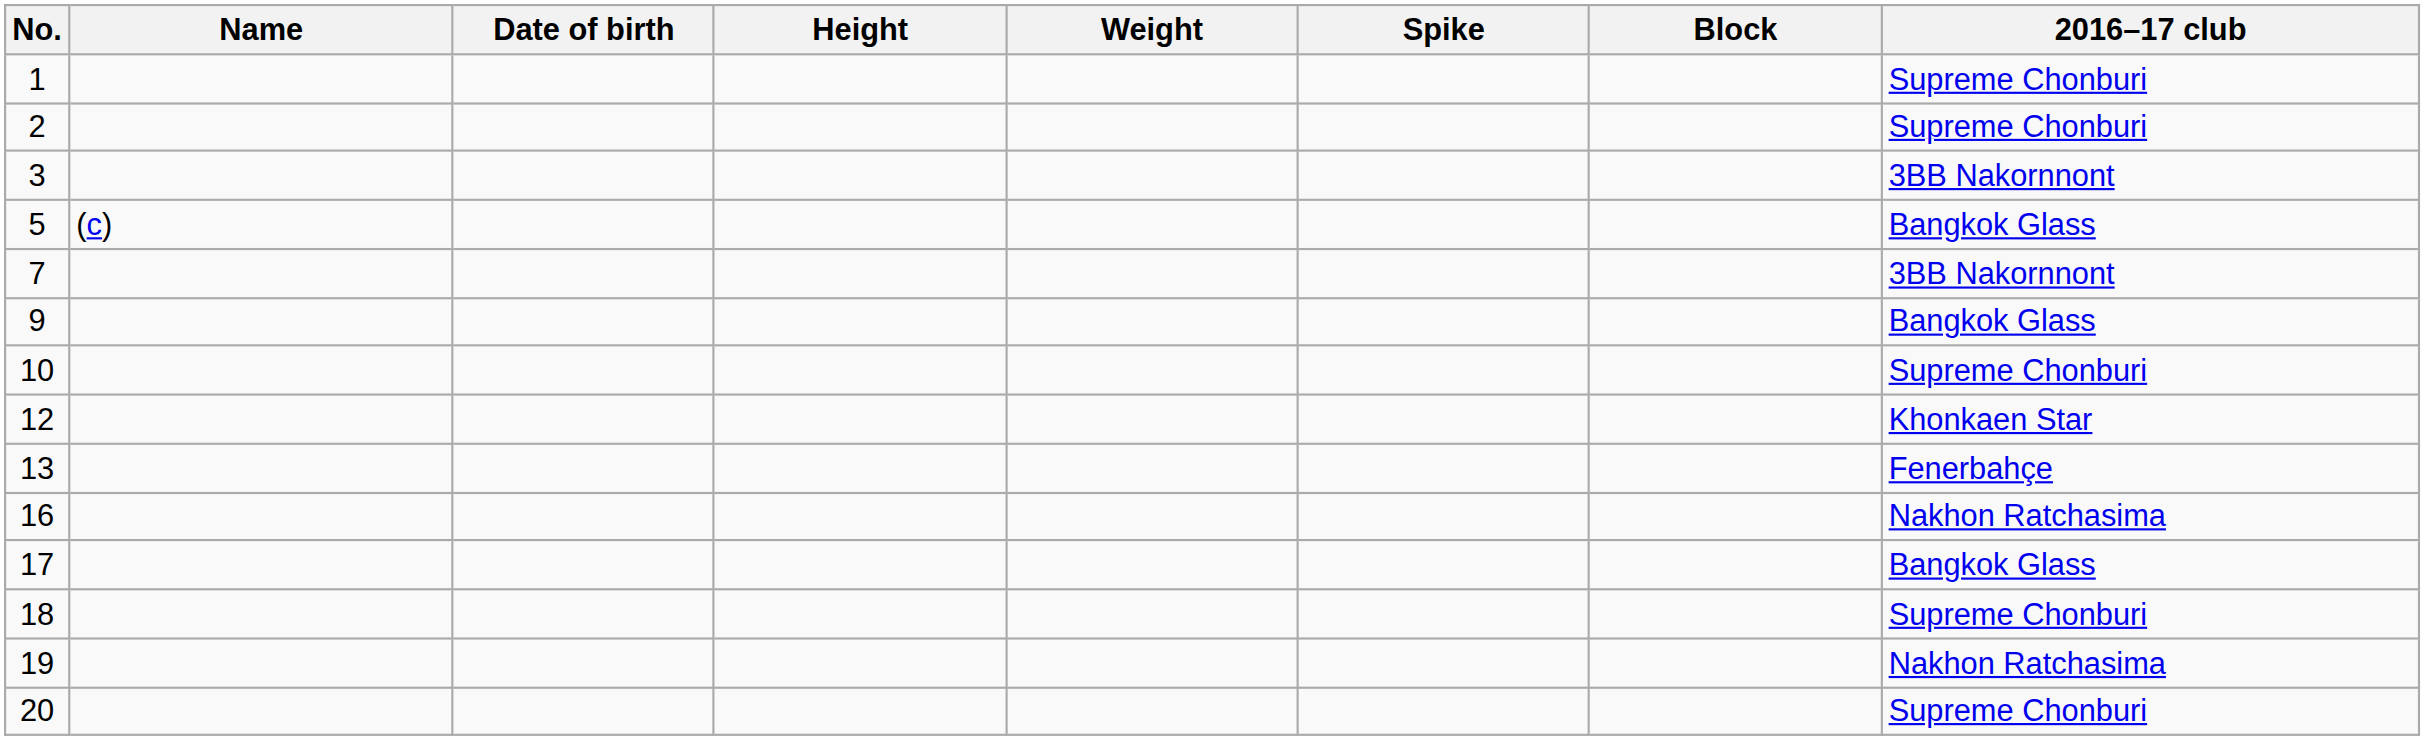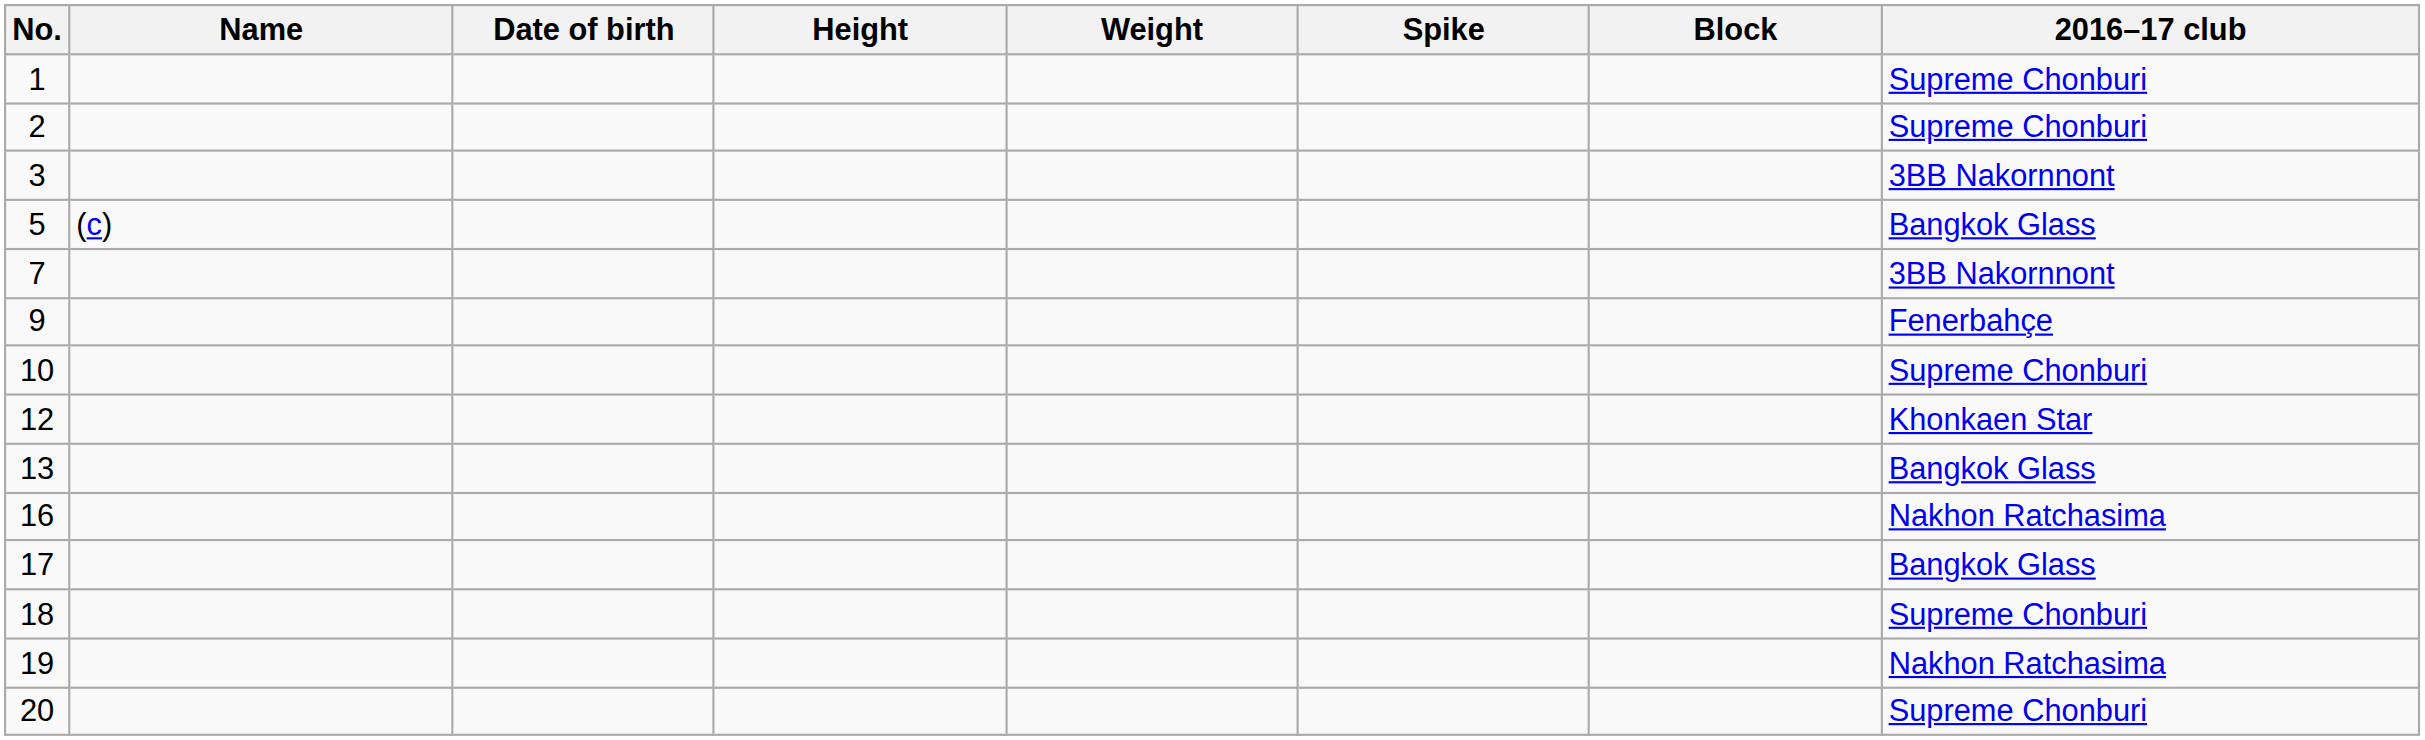9 | 2016–17 club: Bangkok Glass -> Fenerbahçe
13 | 2016–17 club: Fenerbahçe -> Bangkok Glass
